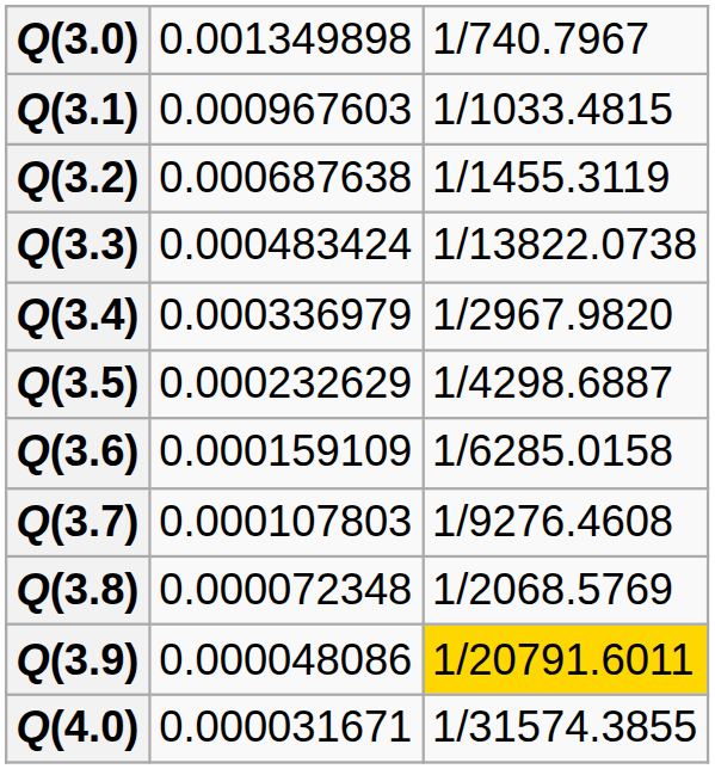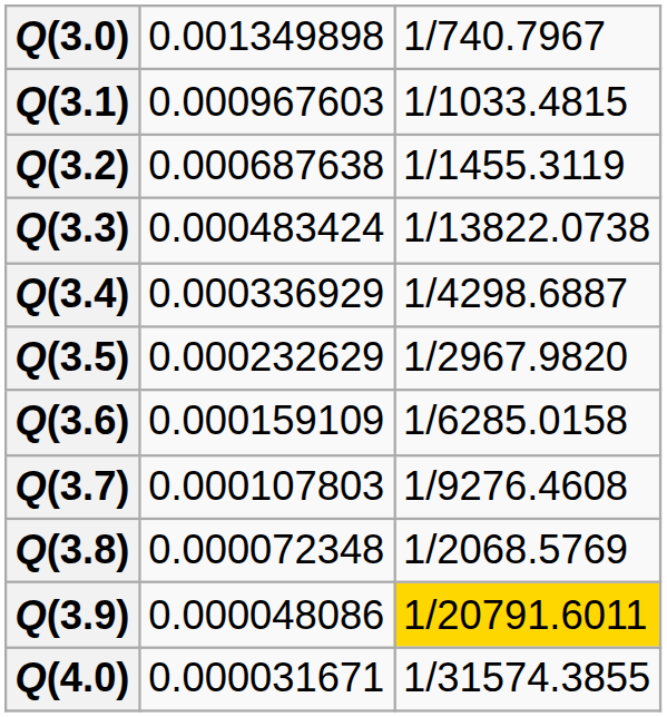Q(3.4) | column 2: 0.000336979 -> 0.000336929
Q(3.4) | column 3: 1/2967.9820 -> 1/4298.6887
Q(3.5) | column 3: 1/4298.6887 -> 1/2967.9820
